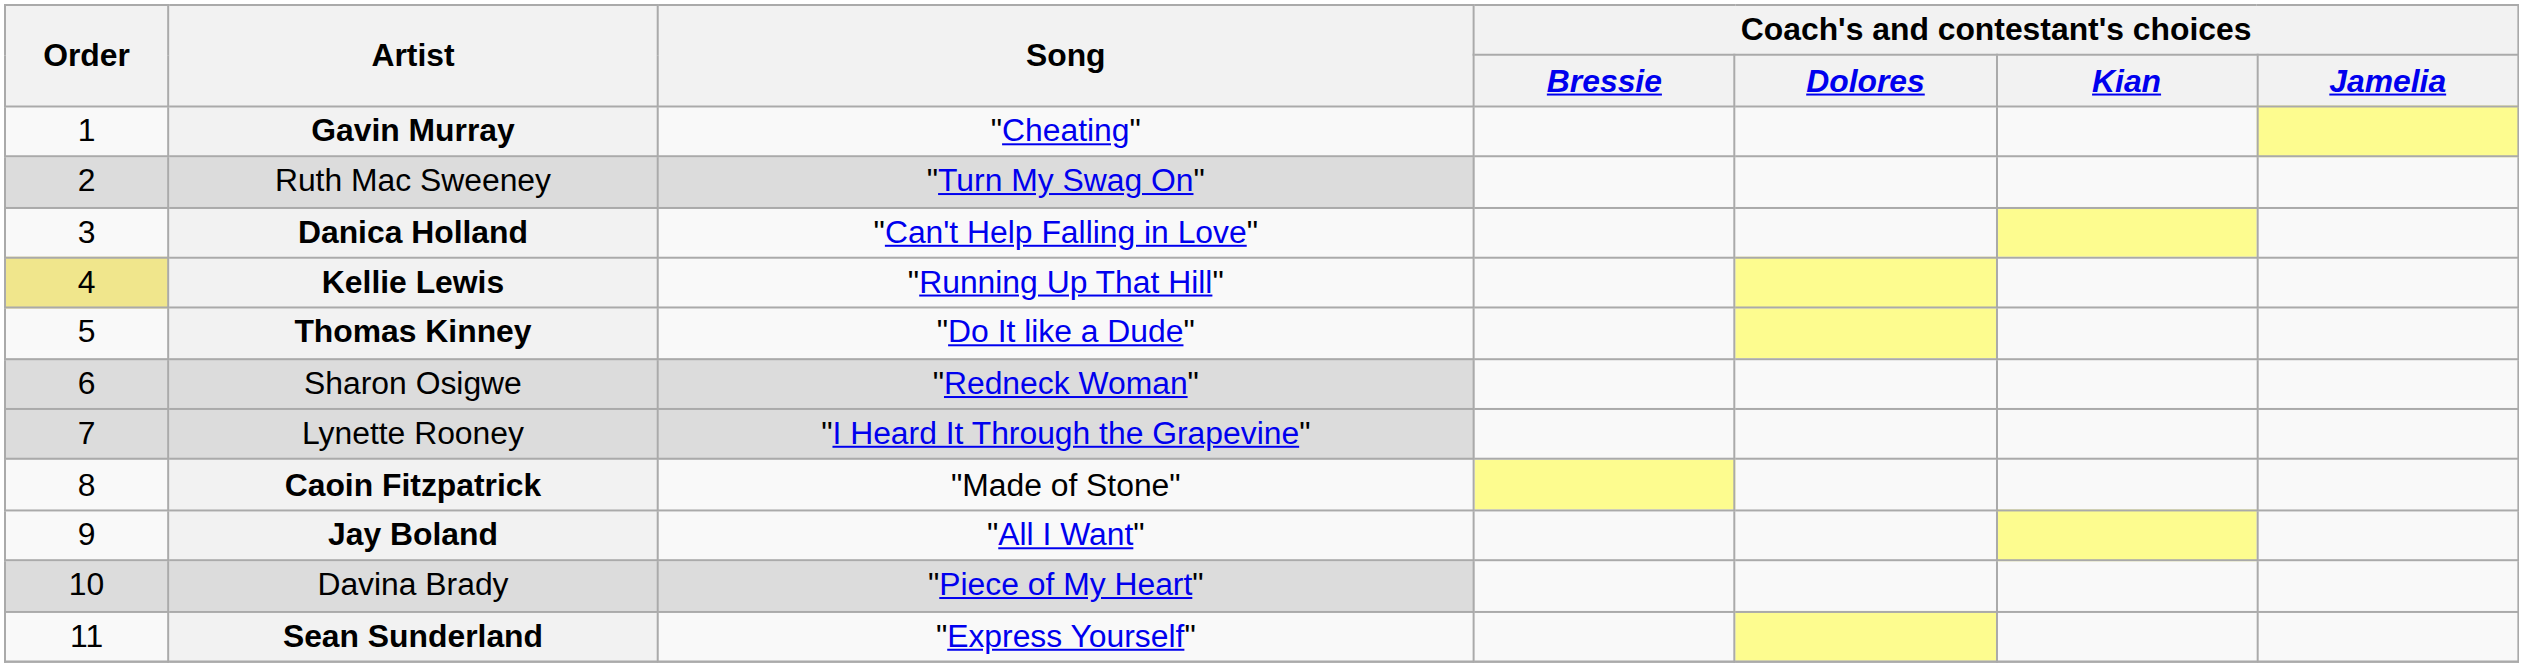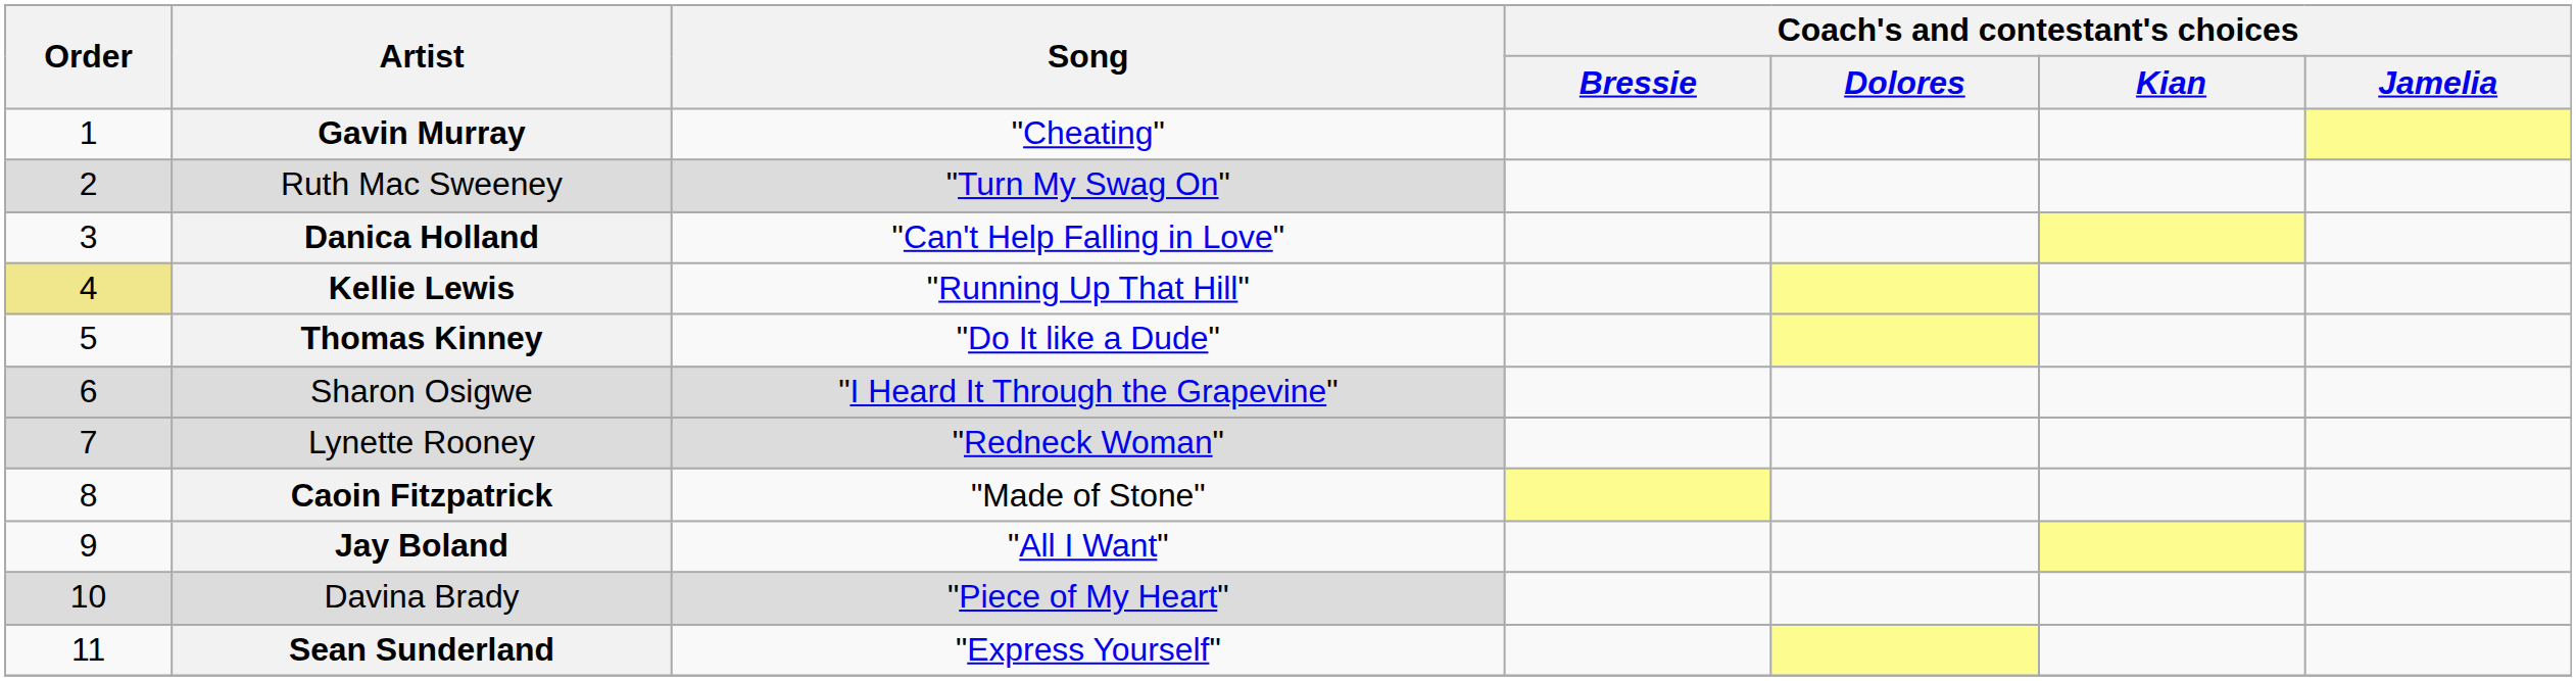Sharon Osigwe | Song: "Redneck Woman" -> "I Heard It Through the Grapevine"
Lynette Rooney | Song: "I Heard It Through the Grapevine" -> "Redneck Woman"
